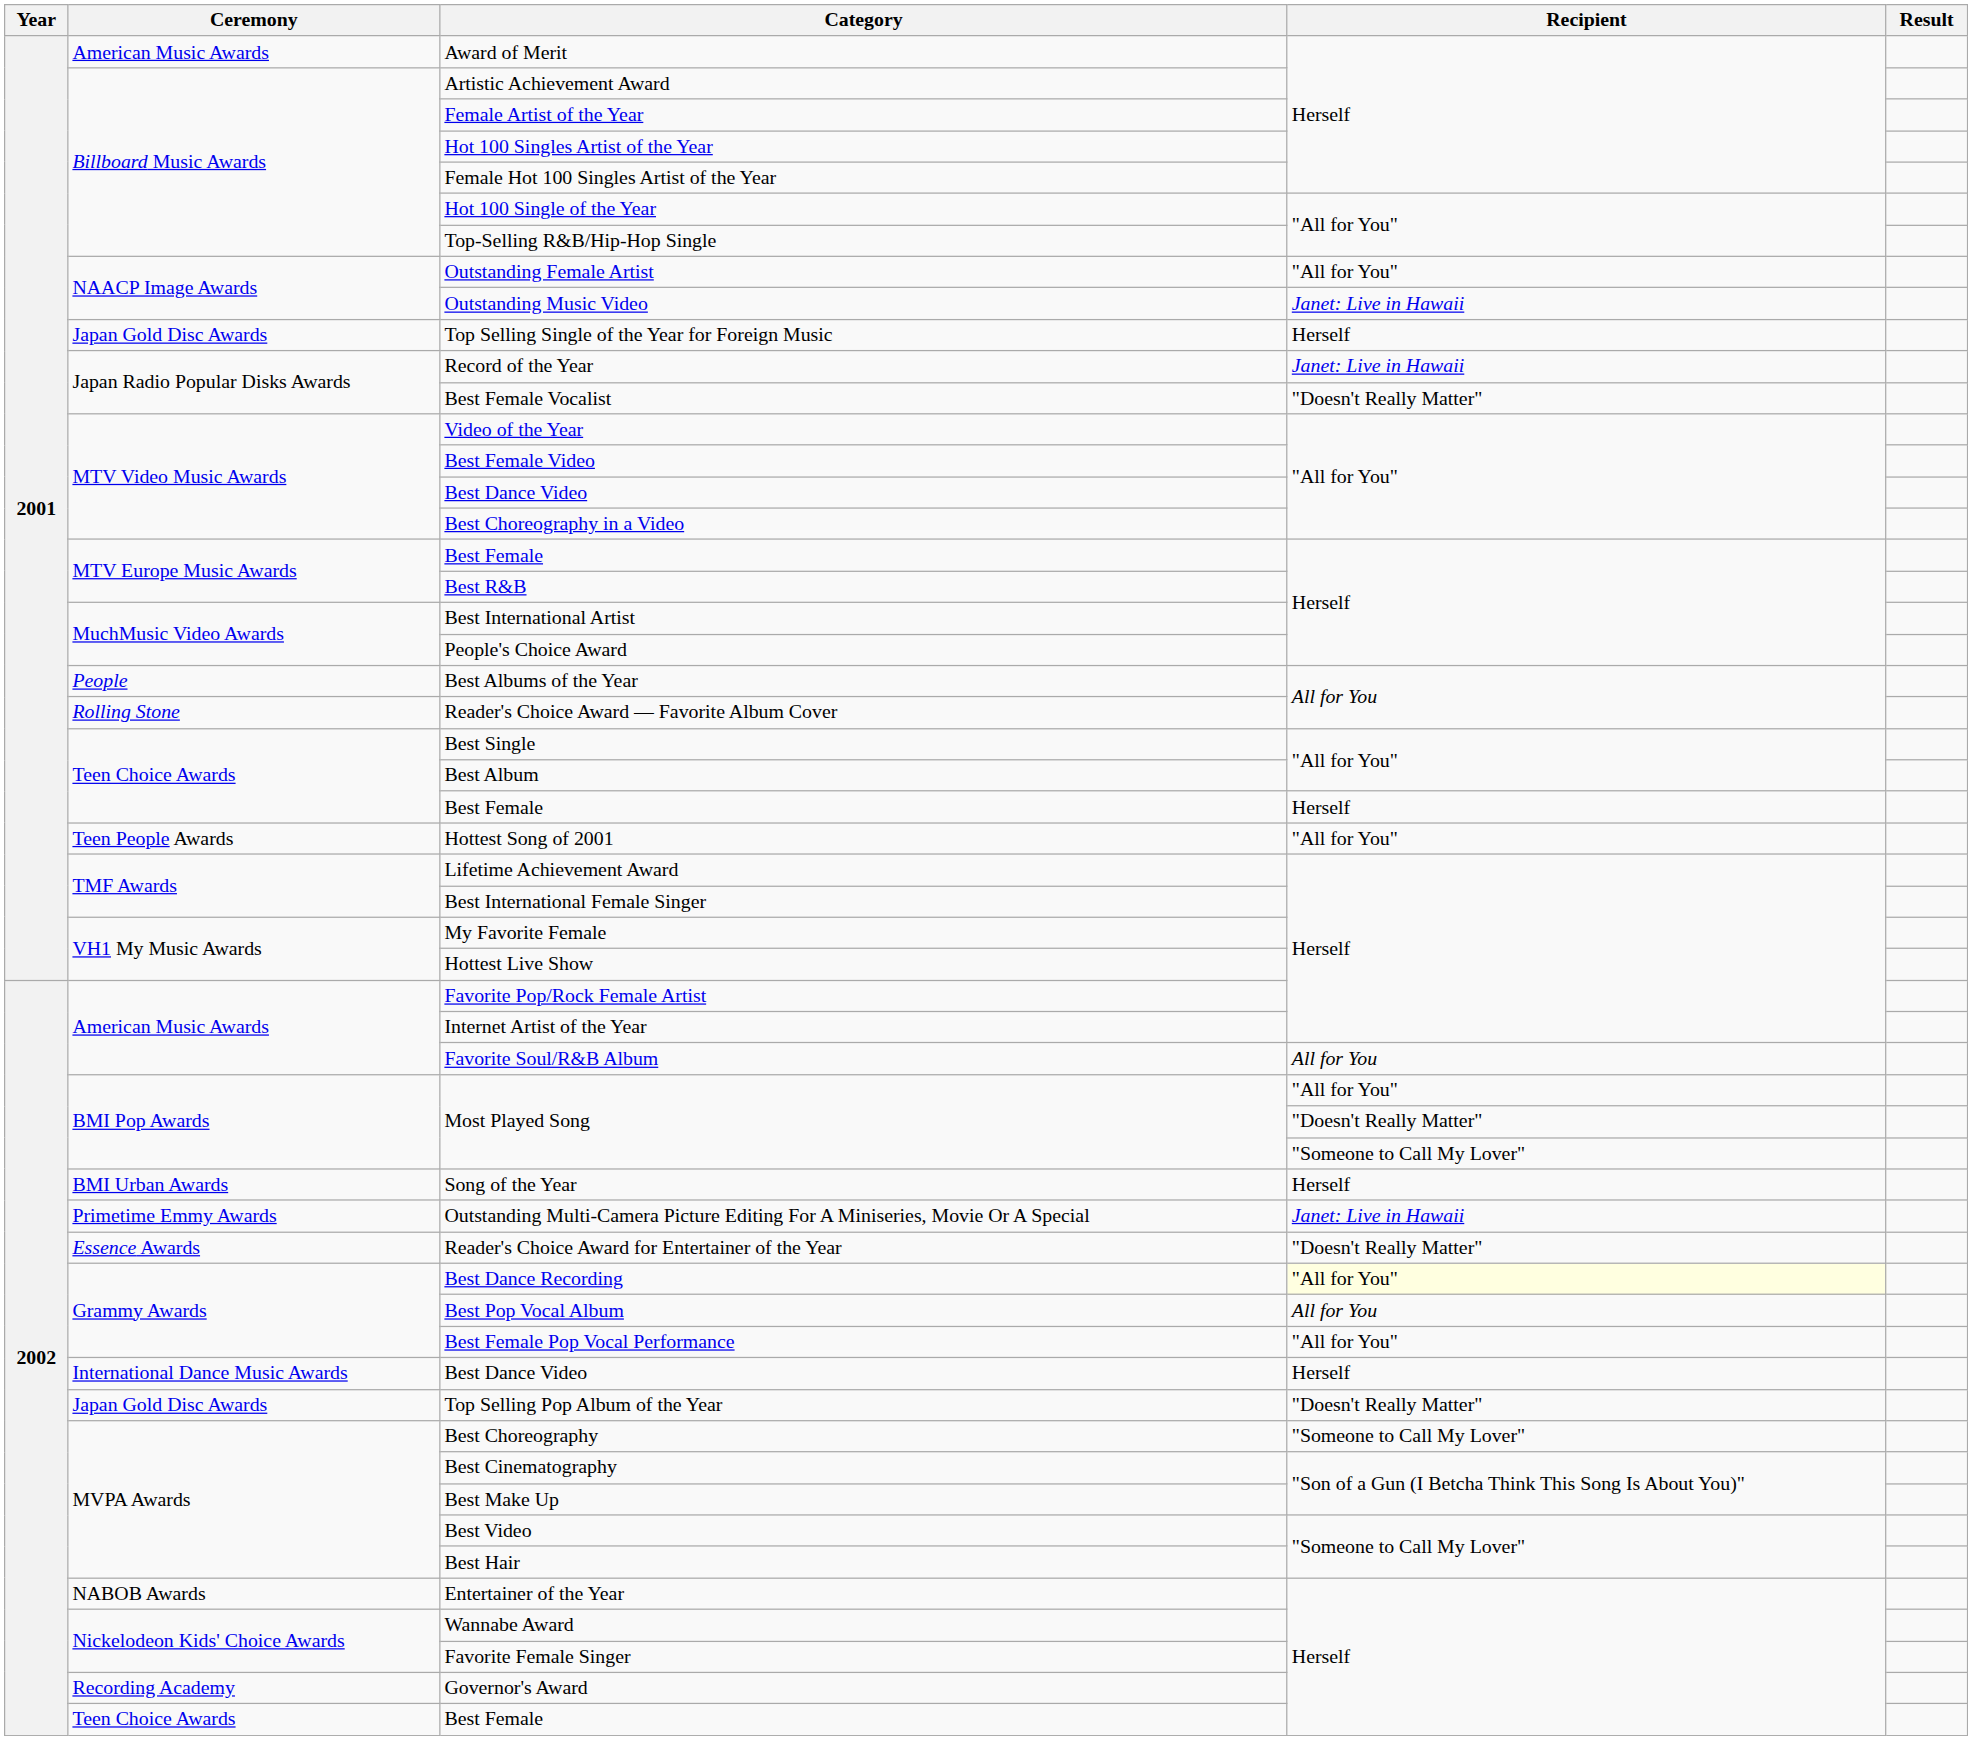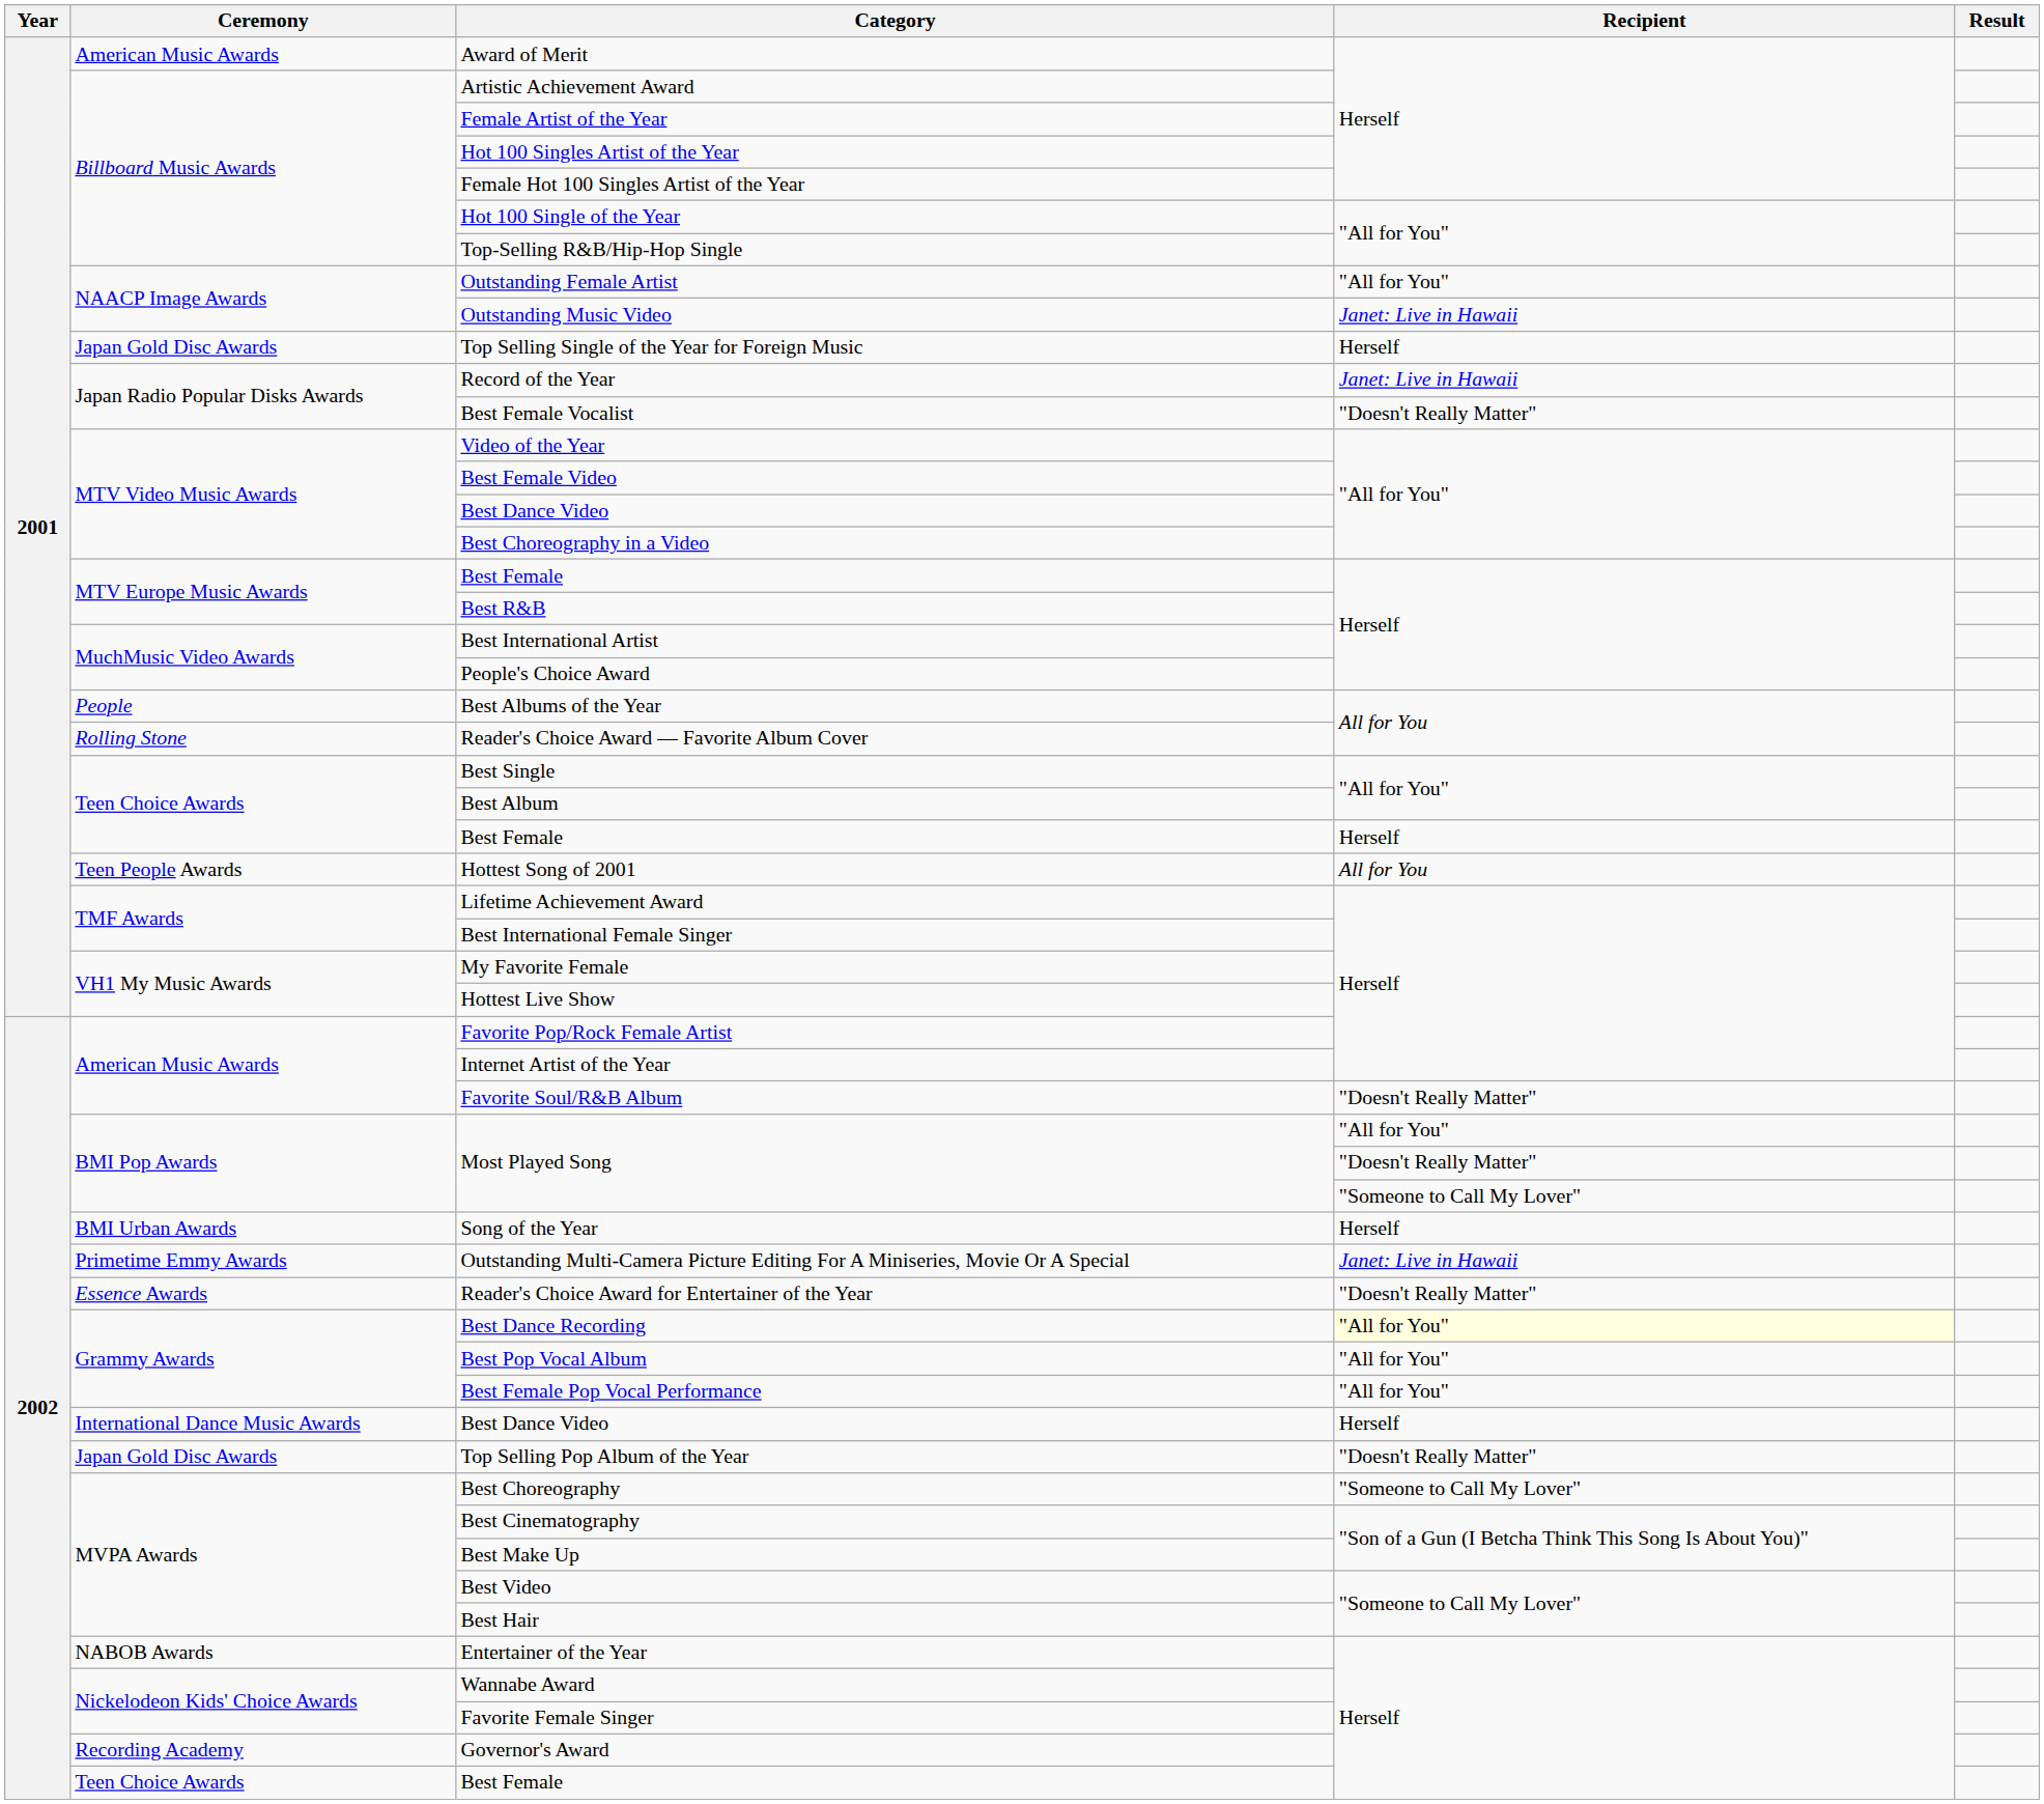Hottest Song of 2001 | Recipient: "All for You" -> All for You
Favorite Soul/R&B Album | Recipient: All for You -> "Doesn't Really Matter"
Best Pop Vocal Album | Recipient: All for You -> "All for You"
